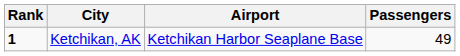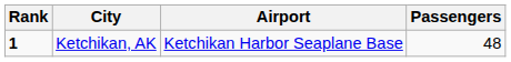Ketchikan, AK | Passengers: 49 -> 48
